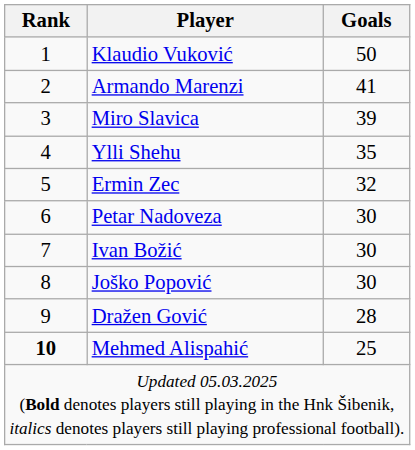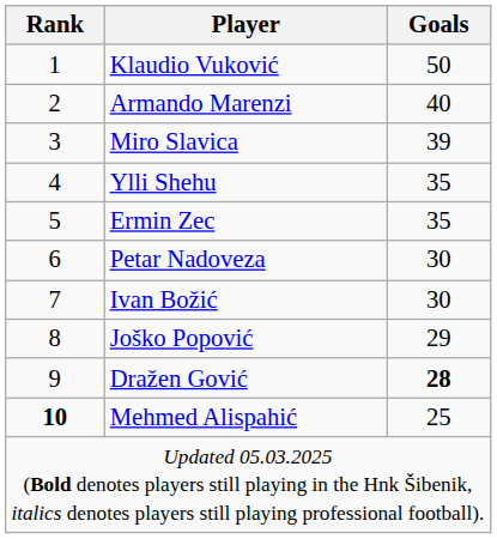Armando Marenzi | Goals: 41 -> 40
Ermin Zec | Goals: 32 -> 35
Joško Popović | Goals: 30 -> 29
Dražen Gović | Goals: normal -> bold
